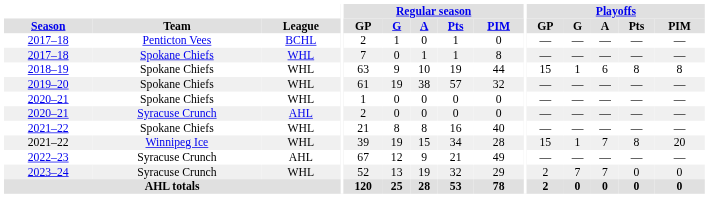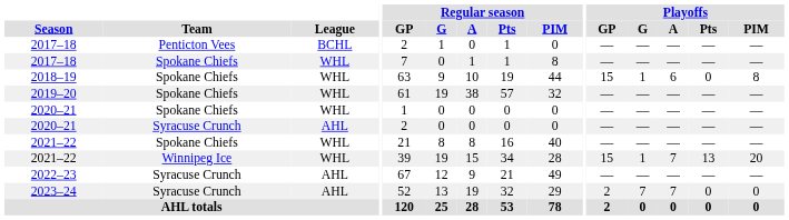2018–19 | Playoffs / Pts: 8 -> 0
2021–22 / Winnipeg Ice | Playoffs / Pts: 8 -> 13
2023–24 | League: WHL -> AHL
